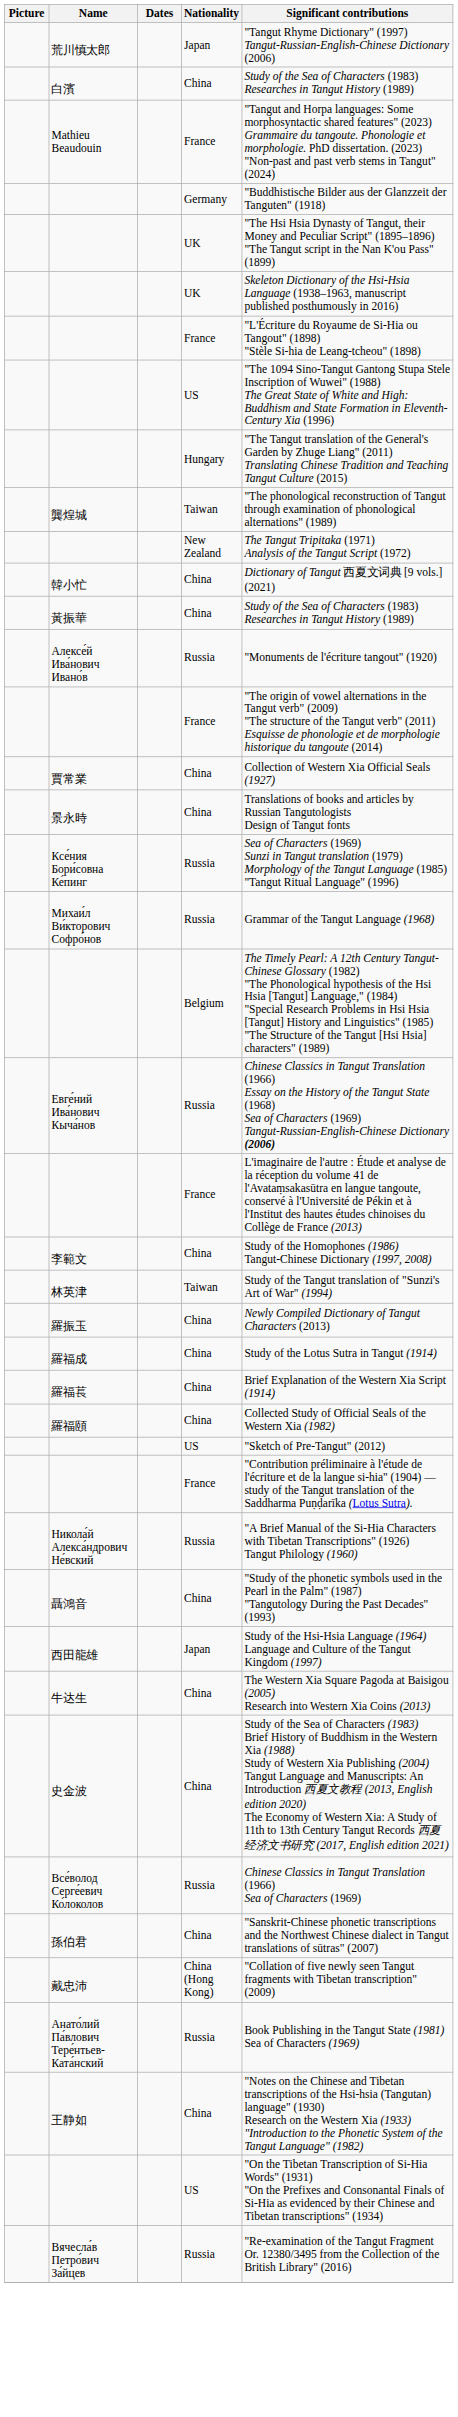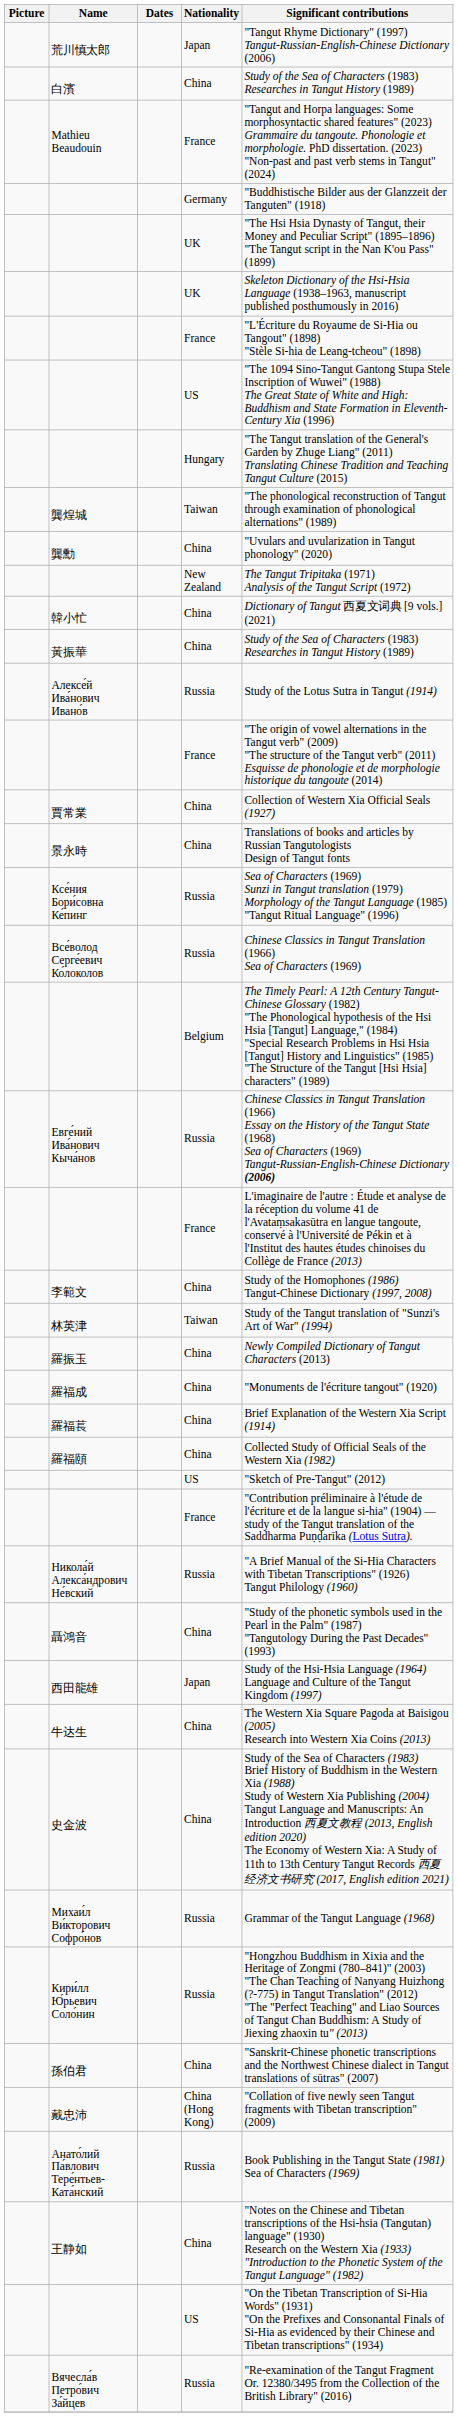+ row: 龔勳 | China | "Uvulars and uvularization in Tangut phonology" (2020)
Алексе́й Ива́нович Ивано́в | Significant contributions: "Monuments de l'écriture tangout" (1920) -> Study of the Lotus Sutra in Tangut (1914)
rows swapped: Все́волод Серге́евич Ко́локолов <-> Михаи́л Ви́кторович Софро́нов
羅福成 | Significant contributions: Study of the Lotus Sutra in Tangut (1914) -> "Monuments de l'écriture tangout" (1920)
+ row: Кири́лл Ю́рьевич Соло́нин | Russia | "Hongzhou Buddhism in Xixia and the Heritage of Zongmi (780–841)" (2003) "The Chan Teaching of Nanyang Huizhong (?-775) in Tangut Translation" (2012) "The "Perfect Teaching" and Liao Sources of Tangut Chan Buddhism: A Study of Jiexing zhaoxin tu" (2013)
